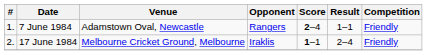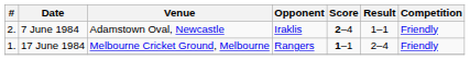7 June 1984 | #: 1. -> 2.
7 June 1984 | Opponent: Rangers -> Iraklis
17 June 1984 | #: 2. -> 1.
17 June 1984 | Opponent: Iraklis -> Rangers
